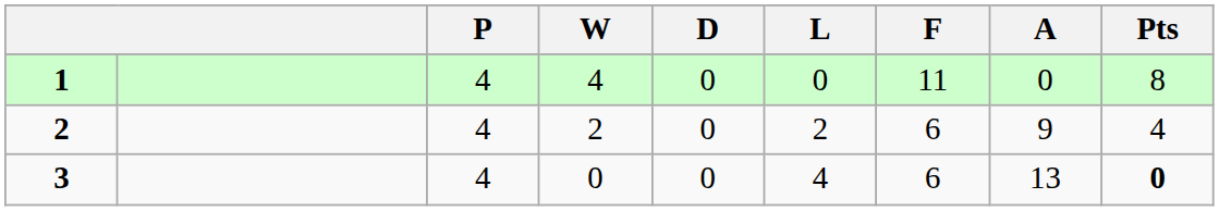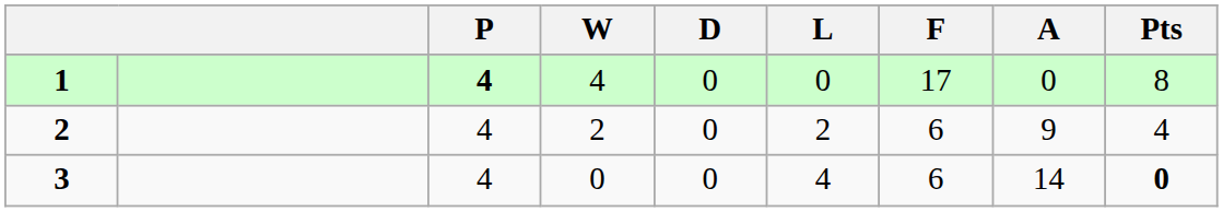1 | P: normal -> bold
1 | F: 11 -> 17
3 | A: 13 -> 14
